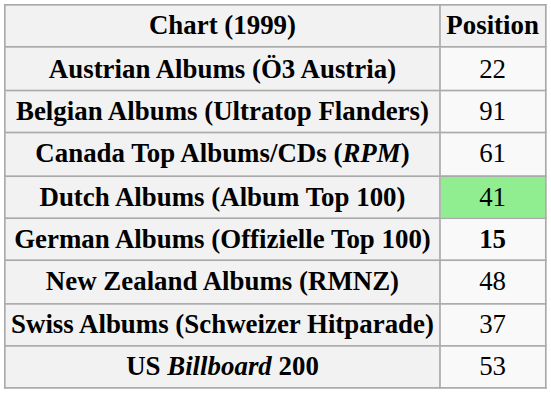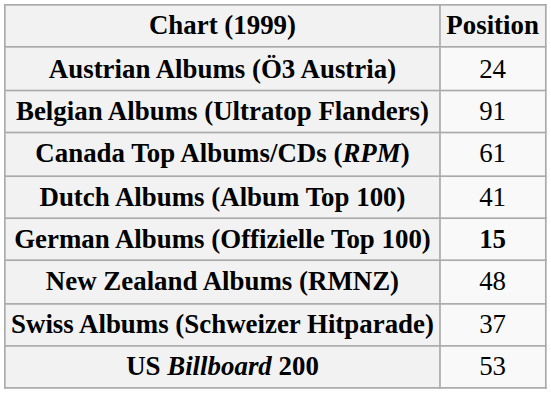Austrian Albums (Ö3 Austria) | Position: 22 -> 24
Dutch Albums (Album Top 100) | Position: lightgreen background -> no background
